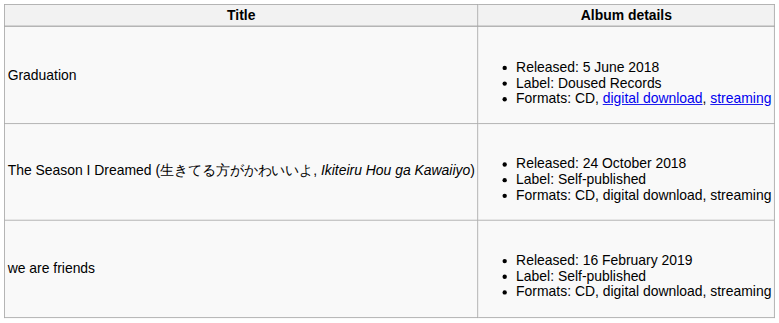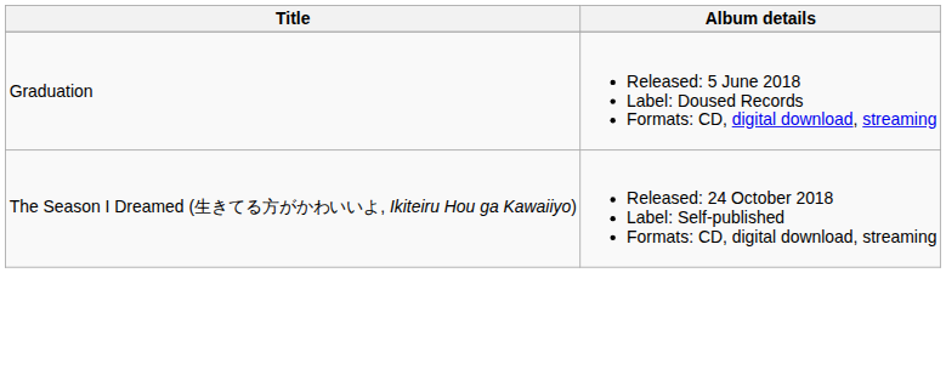- row: we are friends | Released: 16 February 2019 Label: Self-published Formats: CD, digital download, streaming
